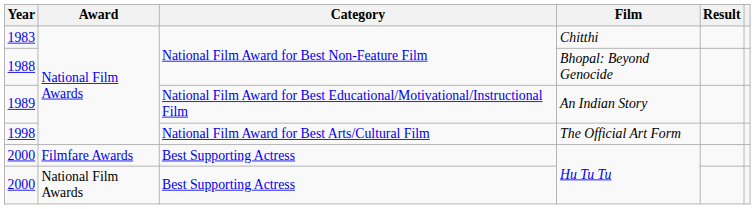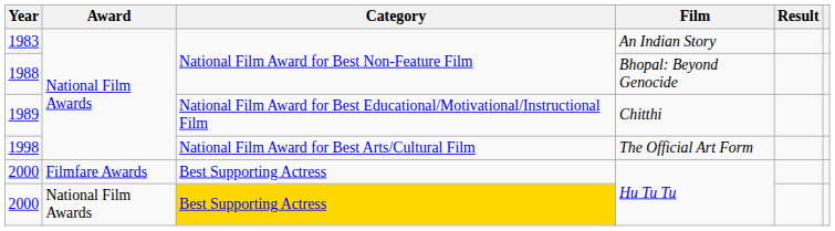1983 | Film: Chitthi -> An Indian Story
1989 | Film: An Indian Story -> Chitthi
2000 / National Film Awards | Category: no background -> gold background
